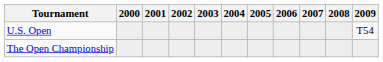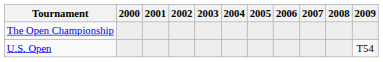rows swapped: U.S. Open <-> The Open Championship
